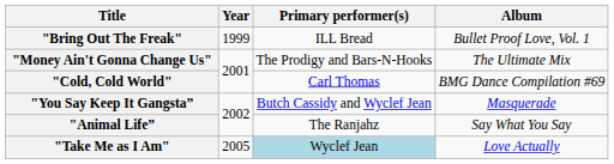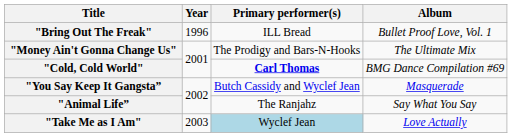"Bring Out The Freak" | Year: 1999 -> 1996
"Cold, Cold World" | Primary performer(s): normal -> bold
"Take Me as I Am" | Year: 2005 -> 2003
